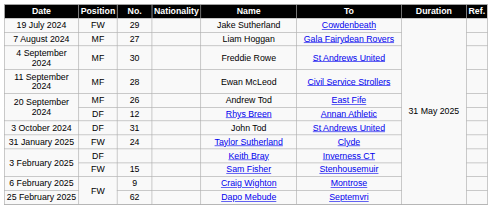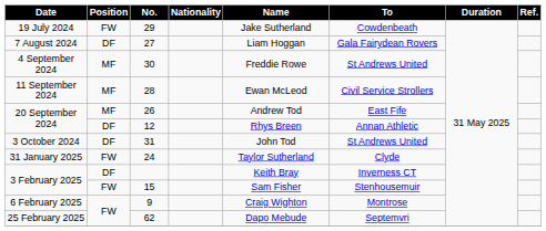27 | Position: MF -> DF
